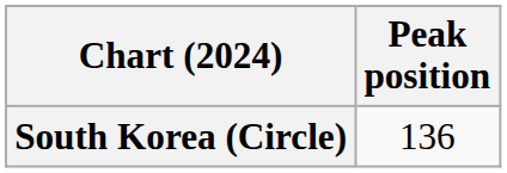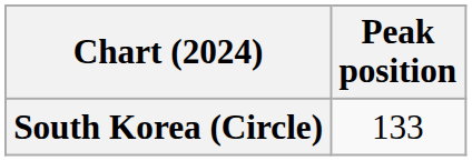South Korea (Circle) | Peak position: 136 -> 133
